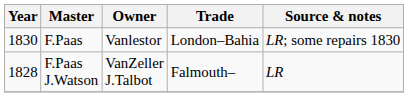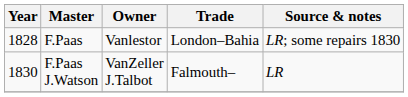F.Paas | Year: 1830 -> 1828
F.Paas J.Watson | Year: 1828 -> 1830
